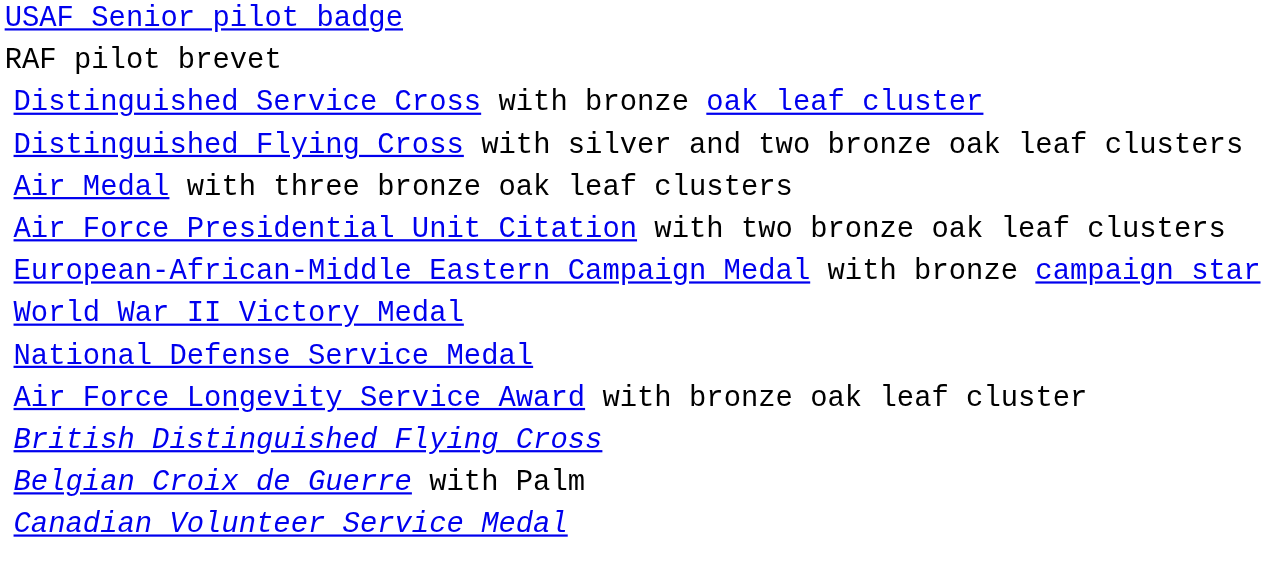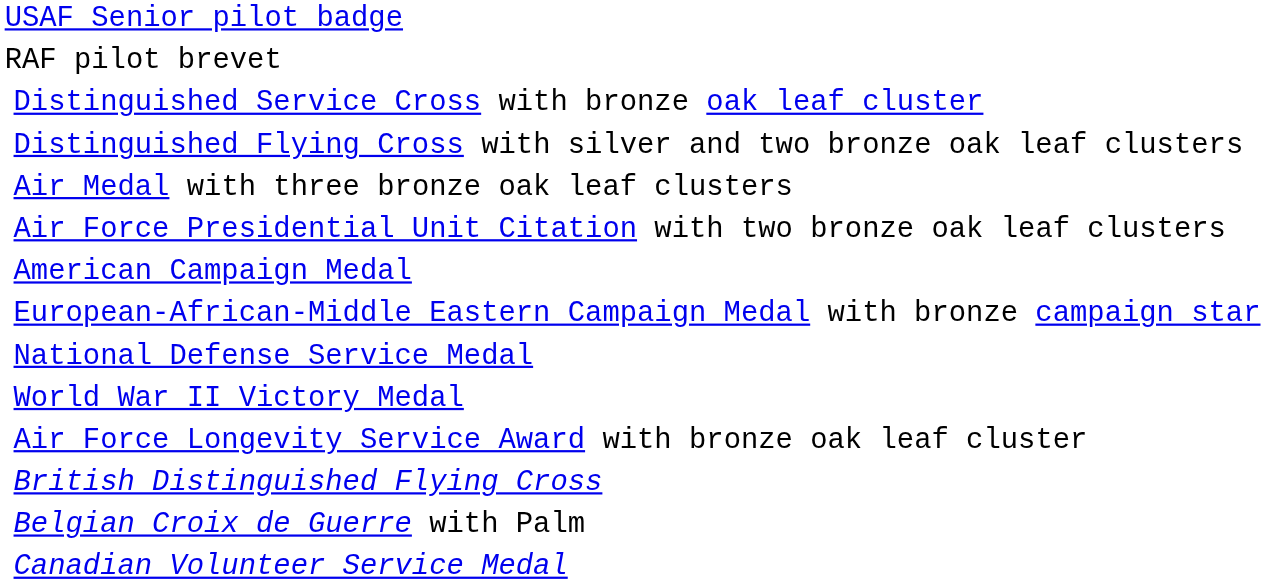+ row: American Campaign Medal
rows swapped: World War II Victory Medal <-> National Defense Service Medal
